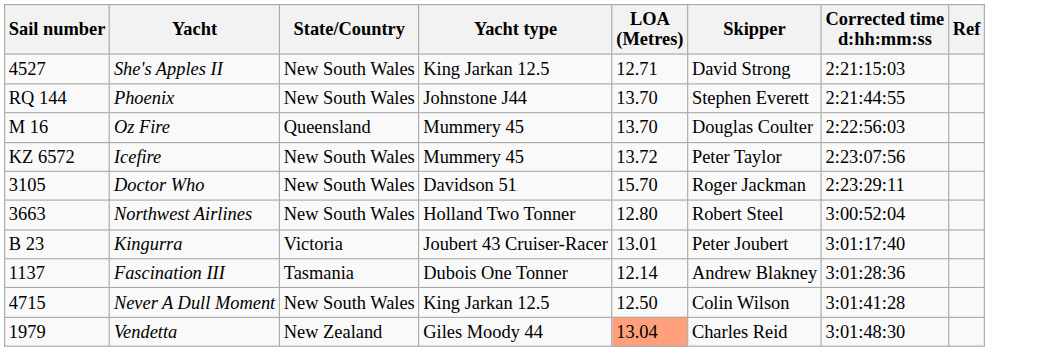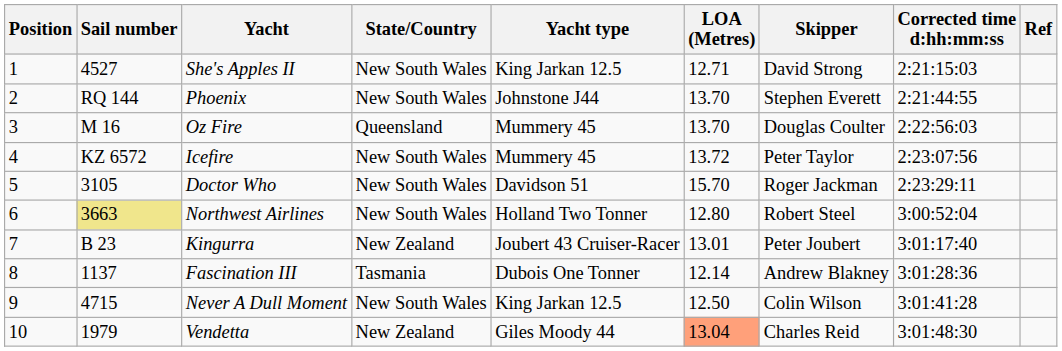+ column: Position | 1 | 2 | 3 | 4 | 5 | 6 | 7 | 8 | 9 | 10
Northwest Airlines | Sail number: no background -> khaki background
Kingurra | State/Country: Victoria -> New Zealand
